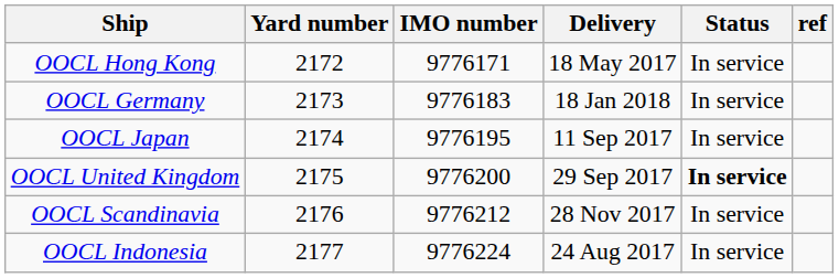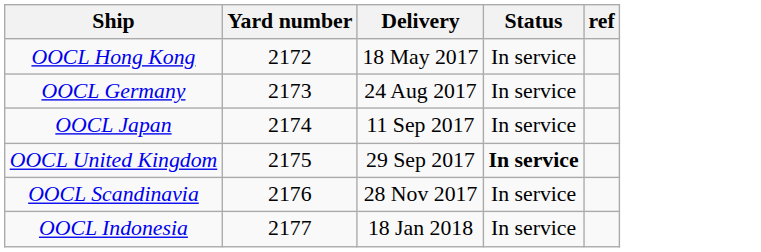- column: IMO number | 9776171 | 9776183 | 9776195 | 9776200 | 9776212 | 9776224
OOCL Germany | Delivery: 18 Jan 2018 -> 24 Aug 2017
OOCL Indonesia | Delivery: 24 Aug 2017 -> 18 Jan 2018
